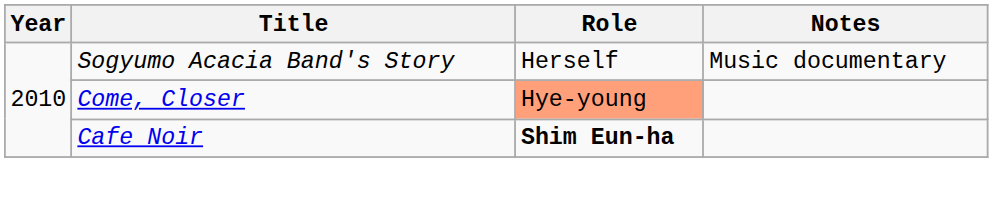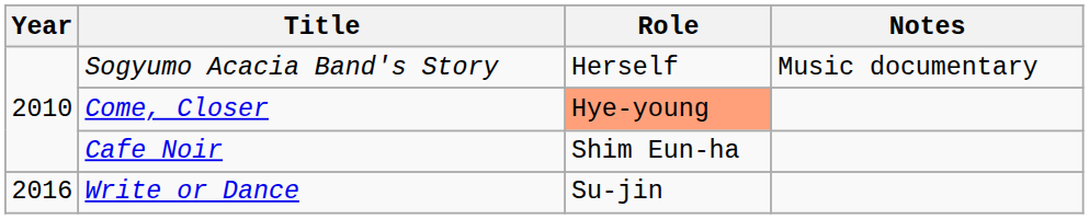Cafe Noir | Role: bold -> normal
+ row: 2016 | Write or Dance | Su-jin
